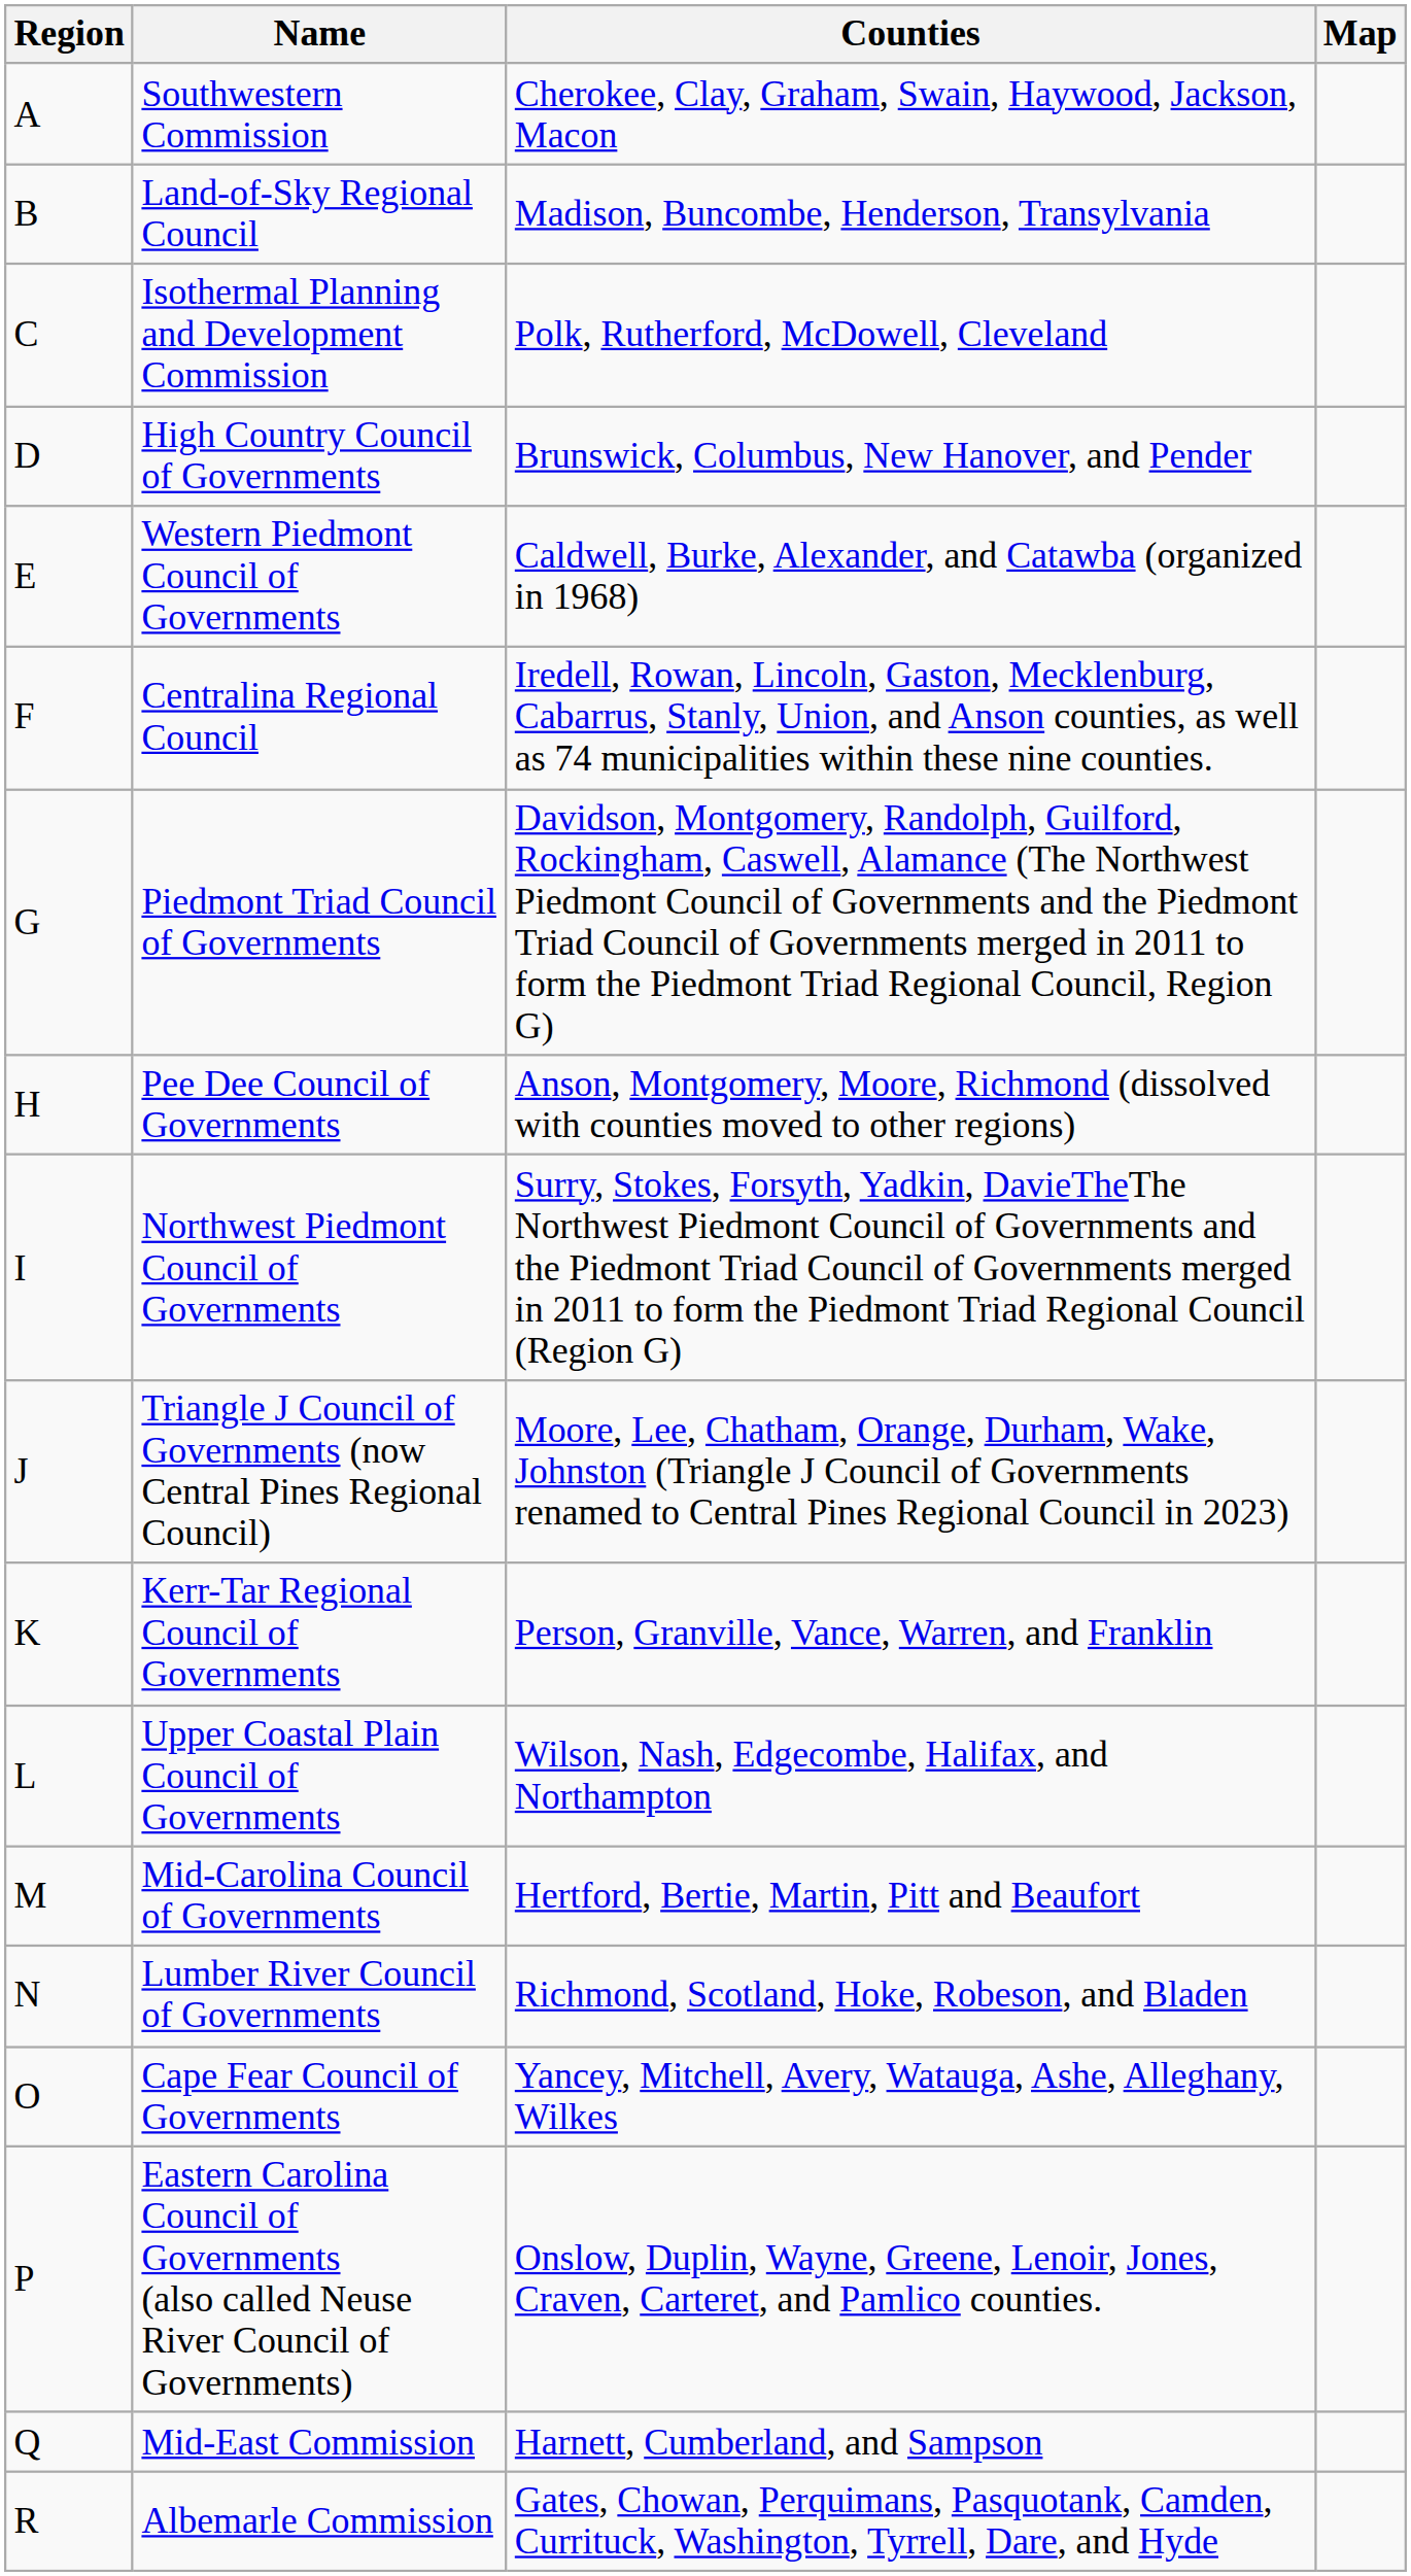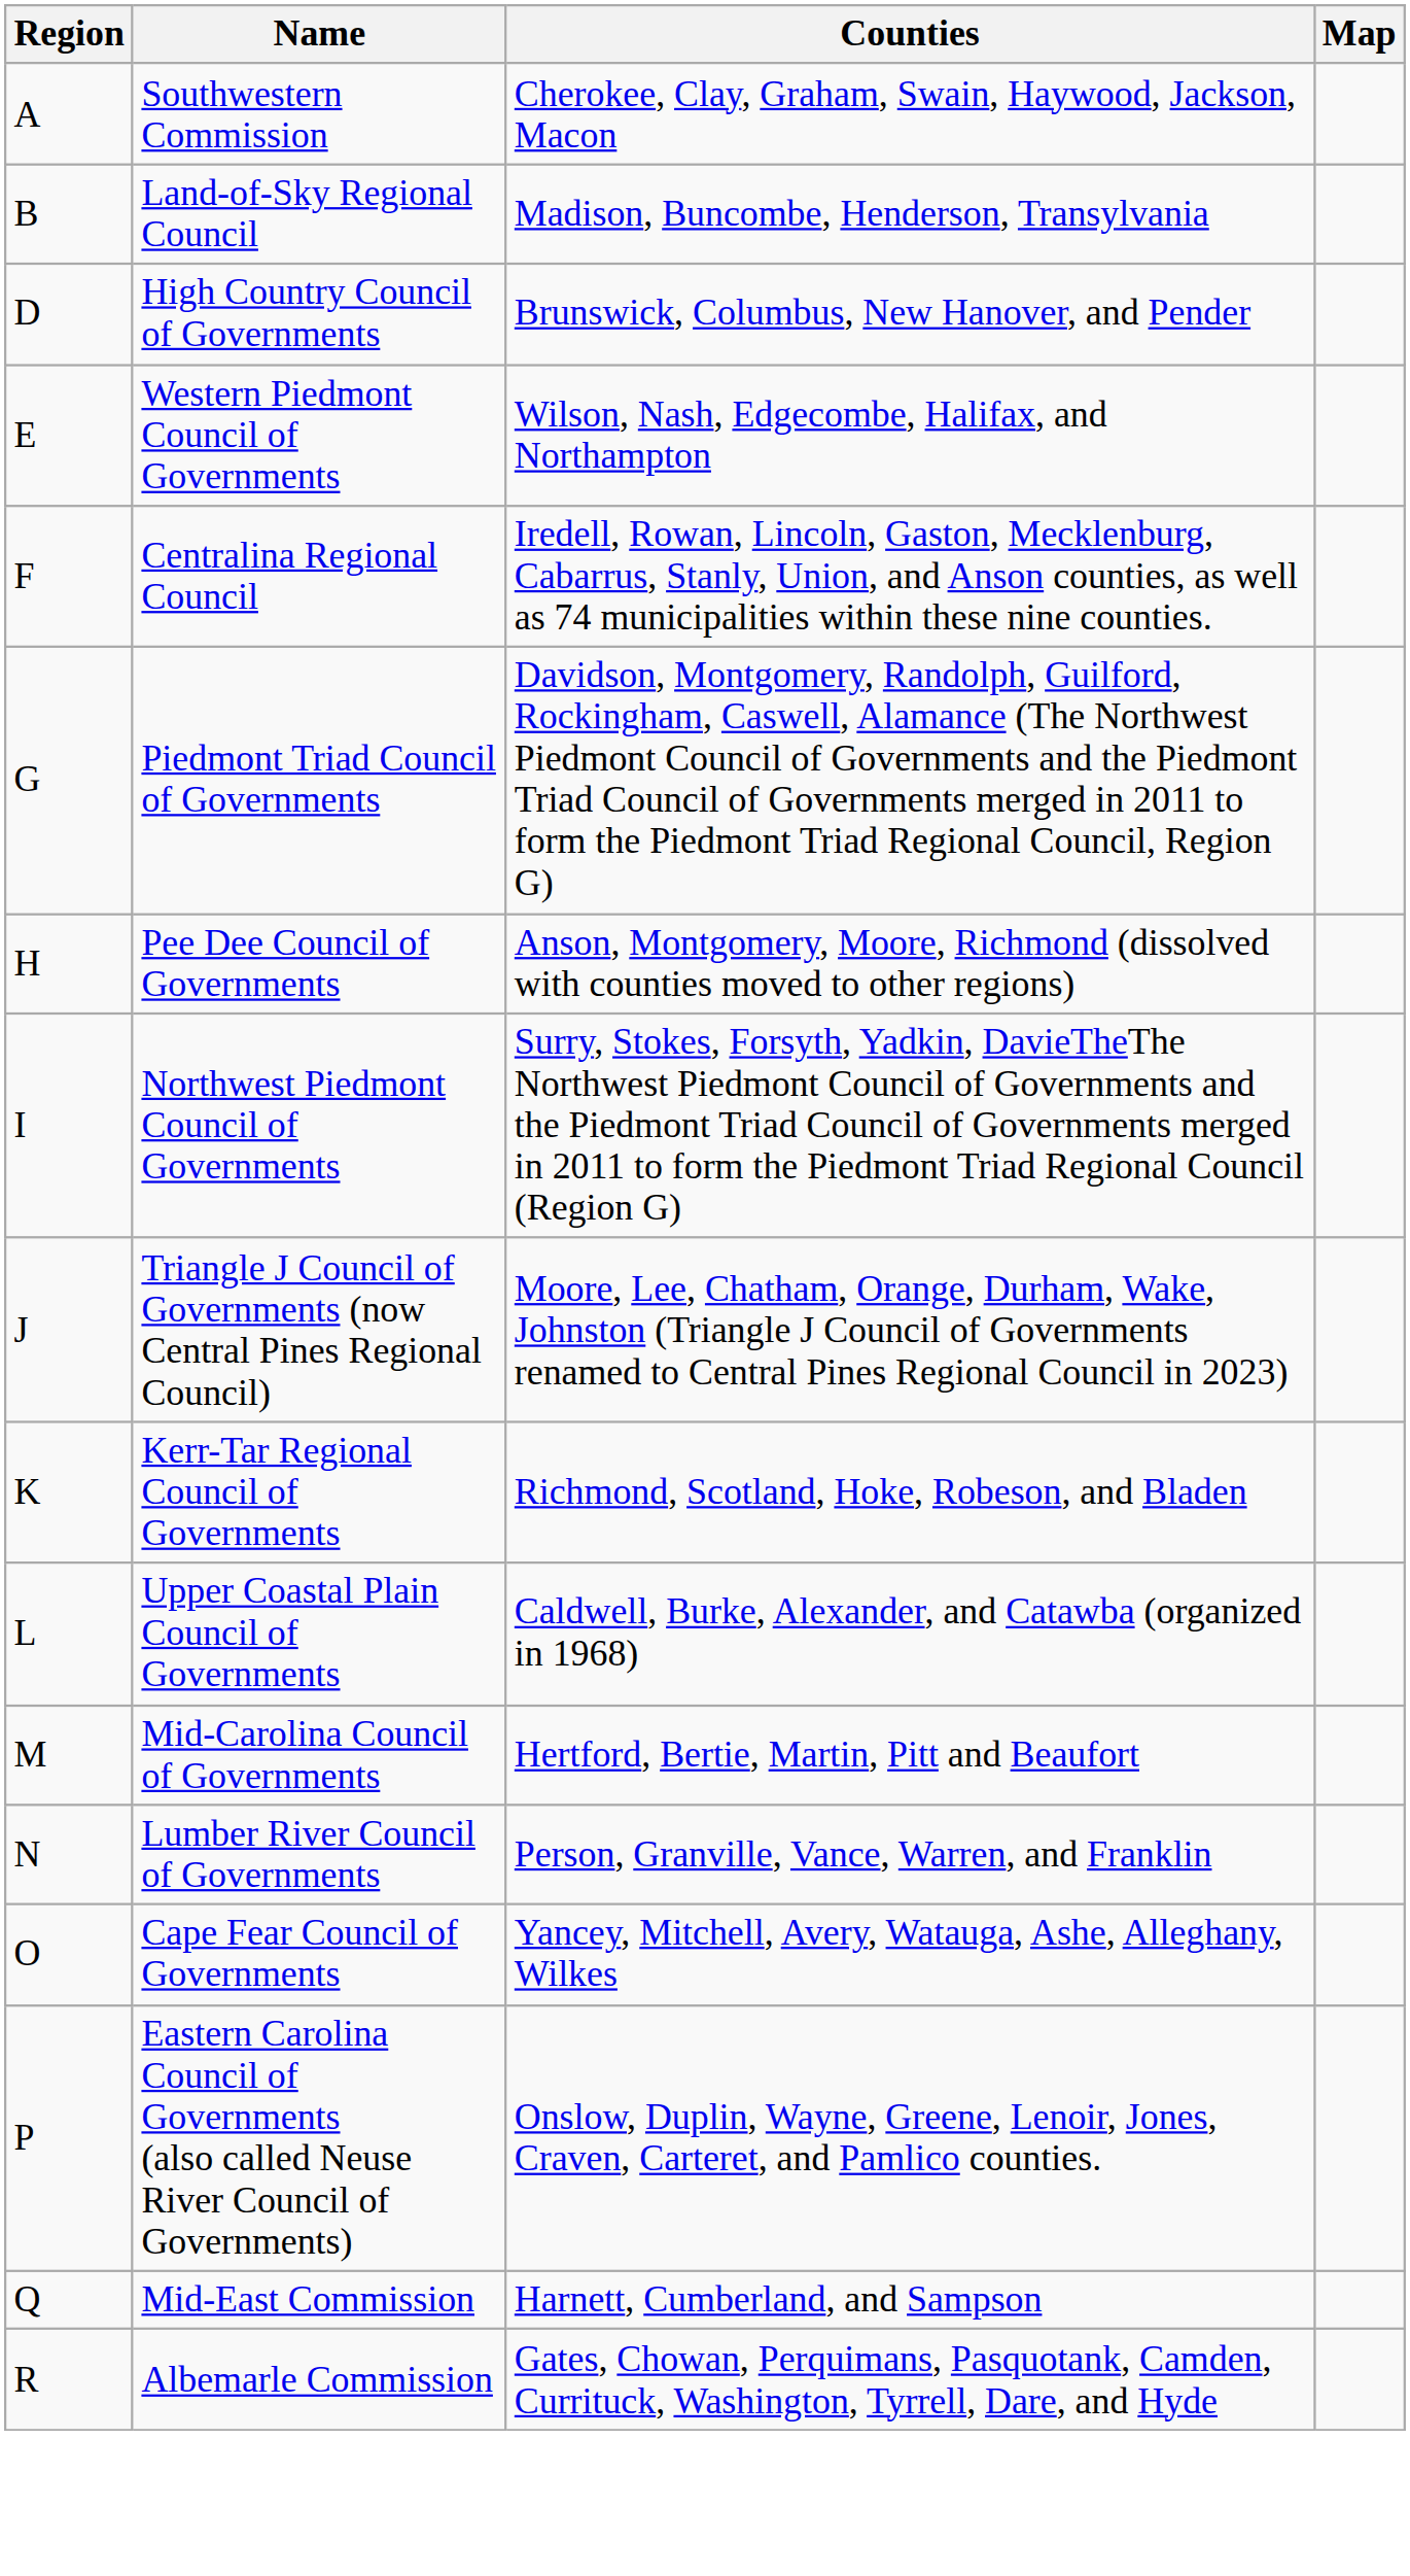- row: C | Isothermal Planning and Development Commission | Polk, Rutherford, McDowell, Cleveland
Western Piedmont Council of Governments | Counties: Caldwell, Burke, Alexander, and Catawba (organized in 1968) -> Wilson, Nash, Edgecombe, Halifax, and Northampton
Kerr-Tar Regional Council of Governments | Counties: Person, Granville, Vance, Warren, and Franklin -> Richmond, Scotland, Hoke, Robeson, and Bladen
Upper Coastal Plain Council of Governments | Counties: Wilson, Nash, Edgecombe, Halifax, and Northampton -> Caldwell, Burke, Alexander, and Catawba (organized in 1968)
Lumber River Council of Governments | Counties: Richmond, Scotland, Hoke, Robeson, and Bladen -> Person, Granville, Vance, Warren, and Franklin
